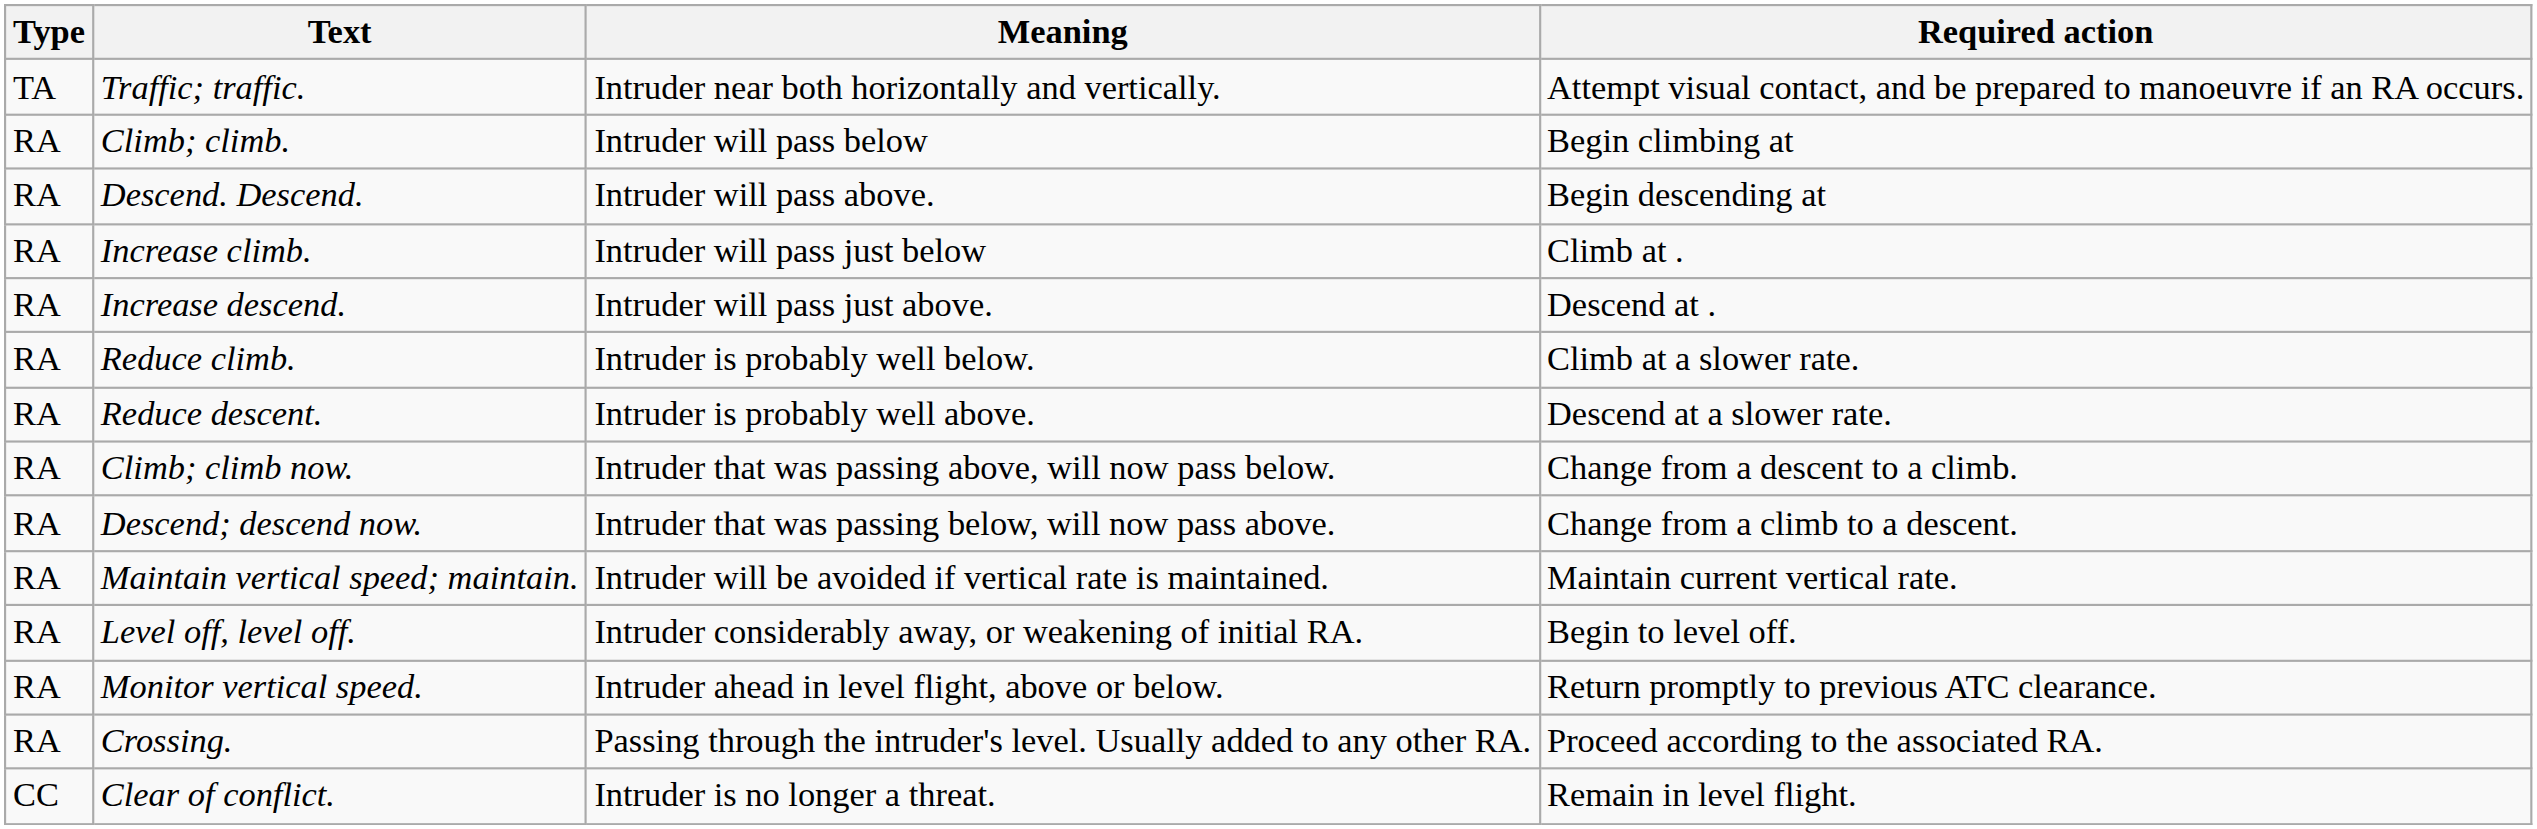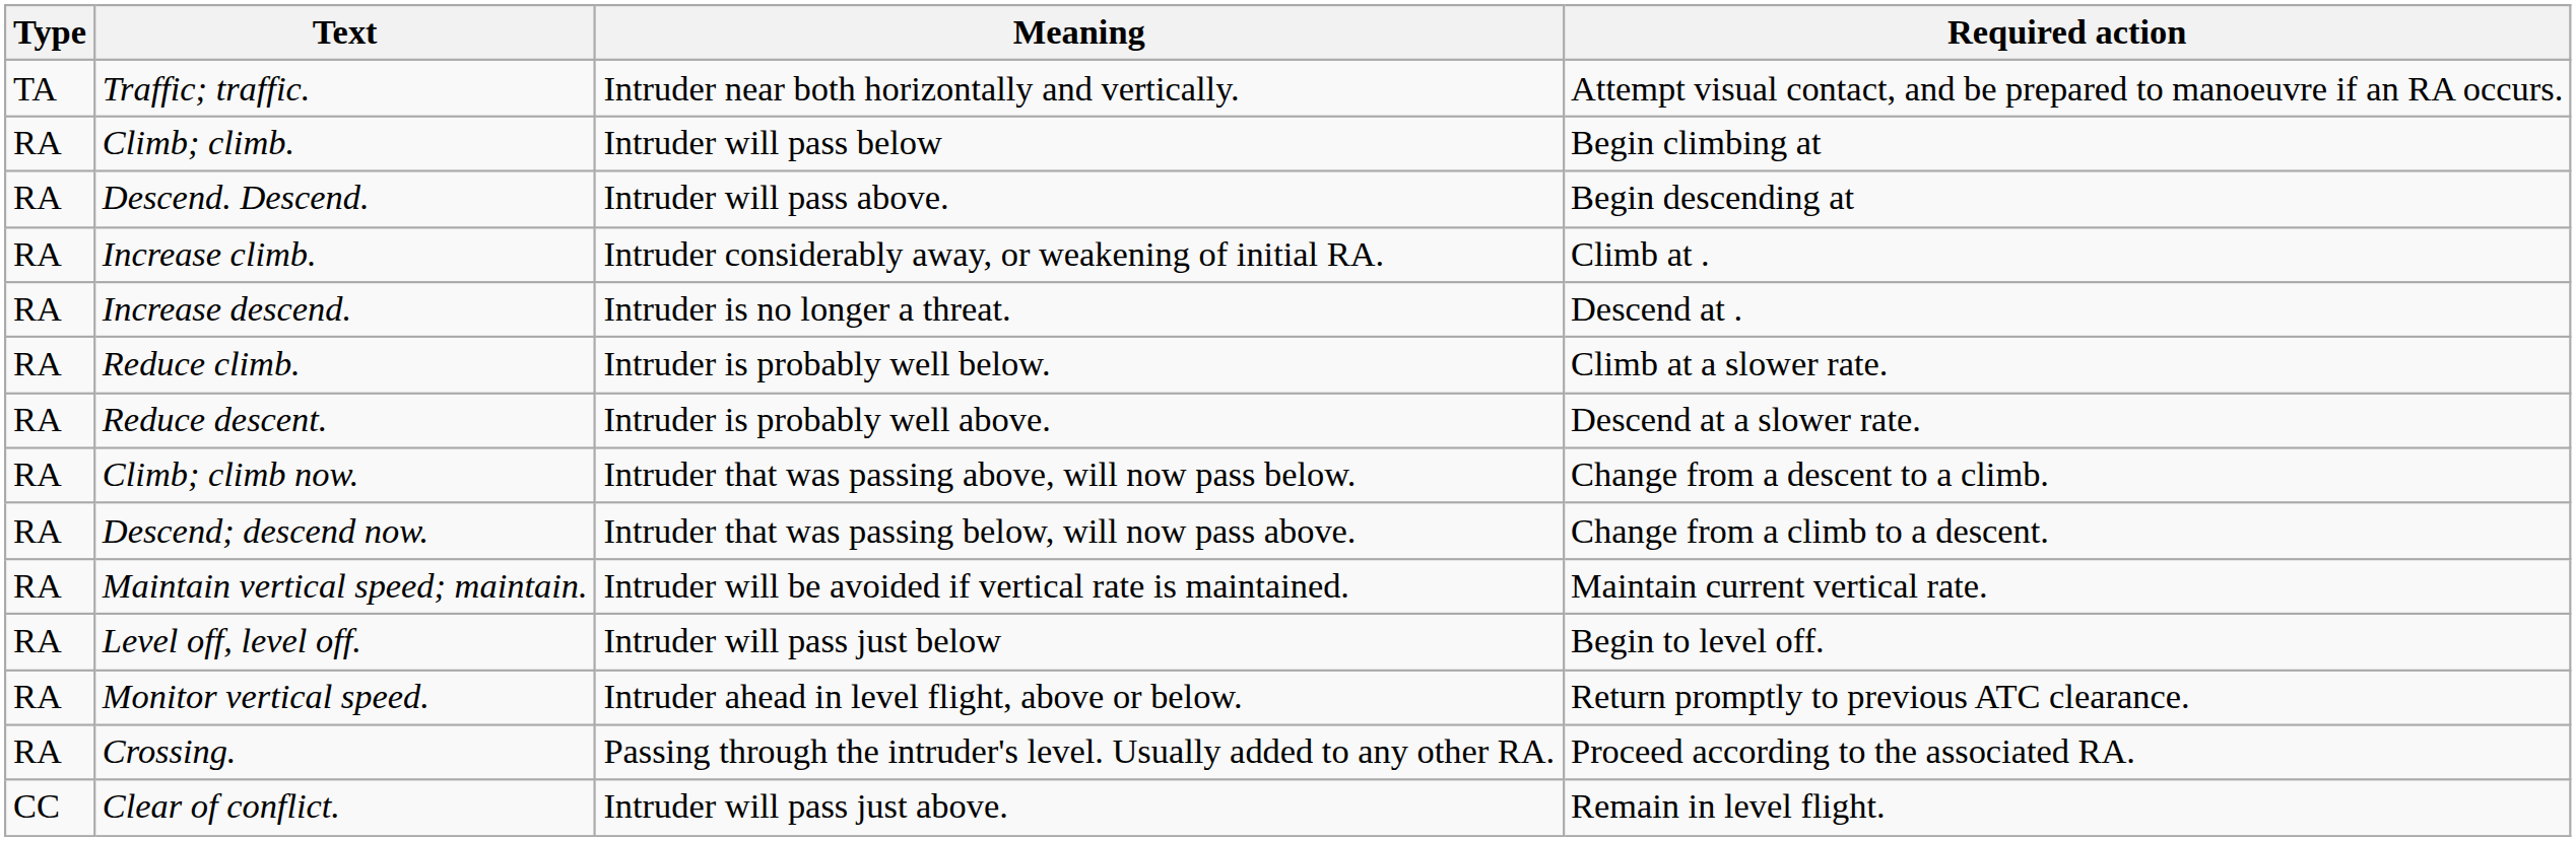Increase climb. | Meaning: Intruder will pass just below -> Intruder considerably away, or weakening of initial RA.
Increase descend. | Meaning: Intruder will pass just above. -> Intruder is no longer a threat.
Level off, level off. | Meaning: Intruder considerably away, or weakening of initial RA. -> Intruder will pass just below
Clear of conflict. | Meaning: Intruder is no longer a threat. -> Intruder will pass just above.
